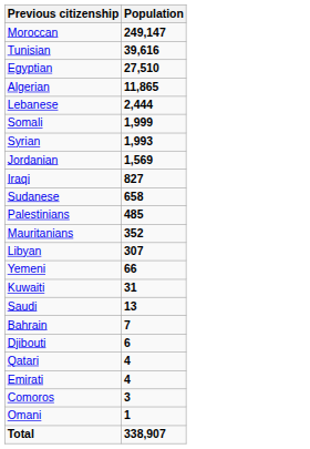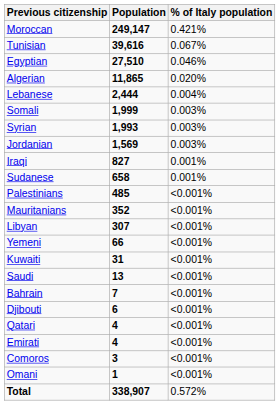+ column: % of Italy population | 0.421% | 0.067% | 0.046% | 0.020% | 0.004% | 0.003% | 0.003% | 0.003% | 0.001% | 0.001% | <0.001% | <0.001% | <0.001% | <0.001% | <0.001% | <0.001% | <0.001% | <0.001% | <0.001% | <0.001% | <0.001% | <0.001% | 0.572%
